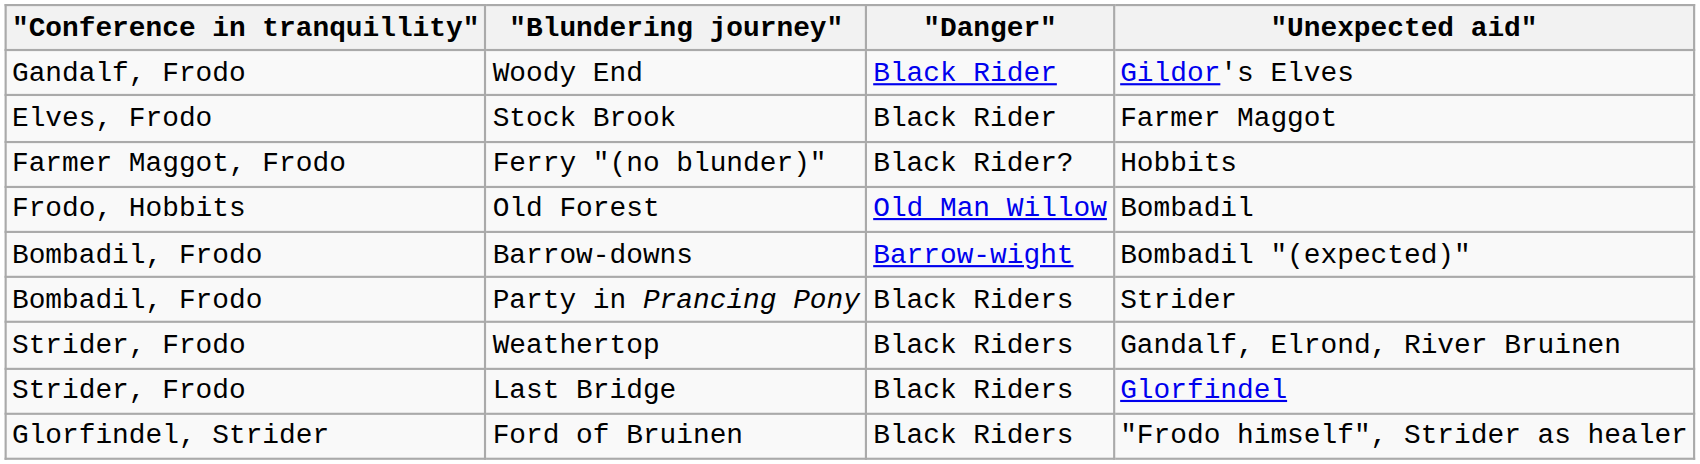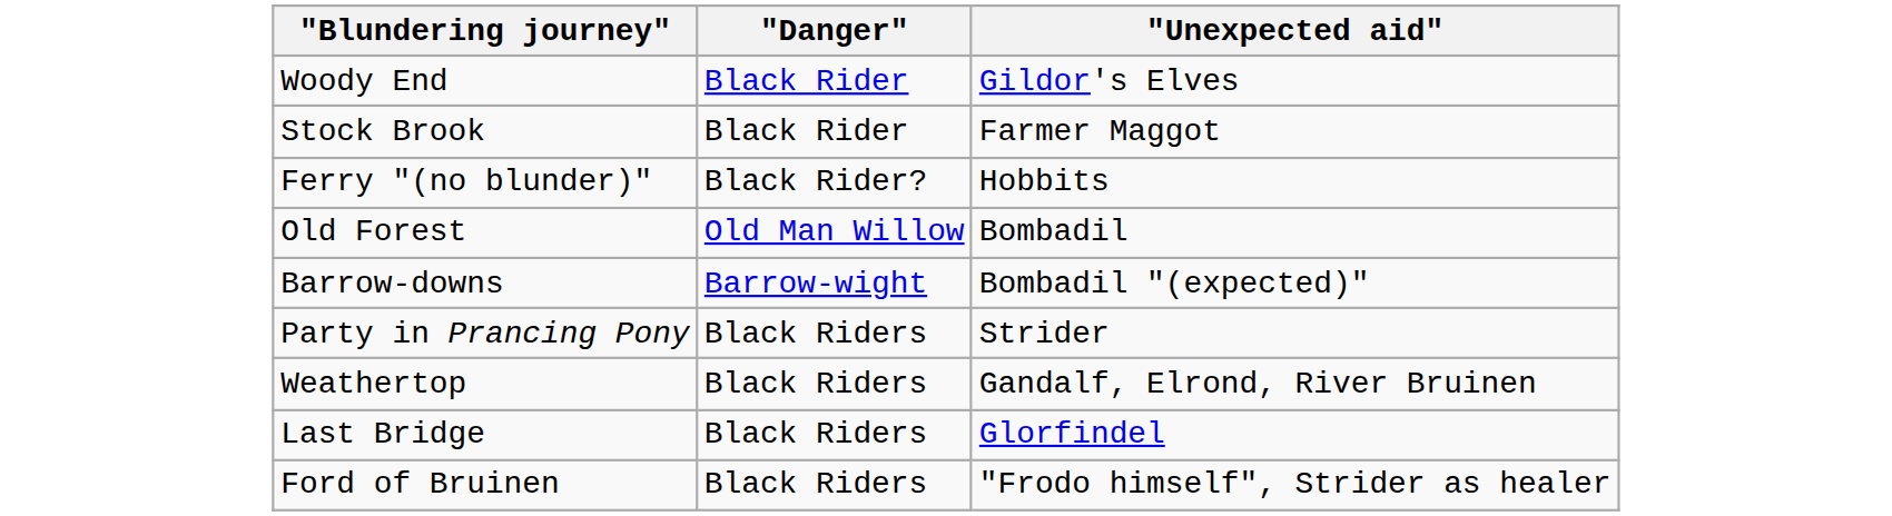- column: "Conference in tranquillity" | Gandalf, Frodo | Elves, Frodo | Farmer Maggot, Frodo | Frodo, Hobbits | Bombadil, Frodo | Bombadil, Frodo | Strider, Frodo | Strider, Frodo | Glorfindel, Strider
